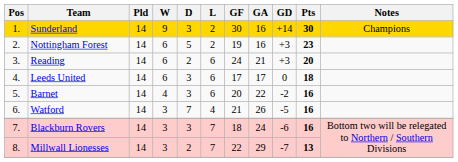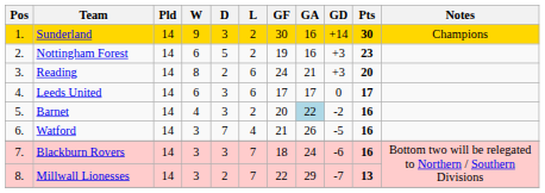Reading | W: 6 -> 8
Leeds United | Pts: 18 -> 17
Barnet | L: 6 -> 2
Barnet | GA: no background -> lightblue background
